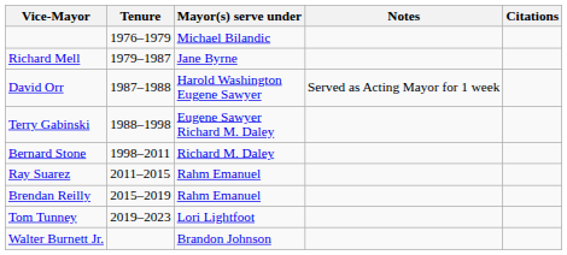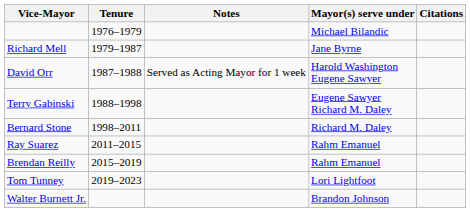columns swapped: Mayor(s) serve under <-> Notes
